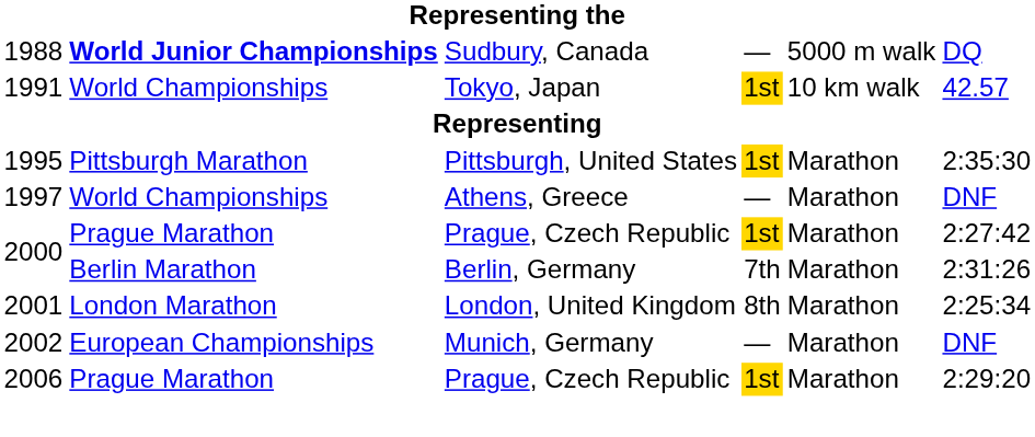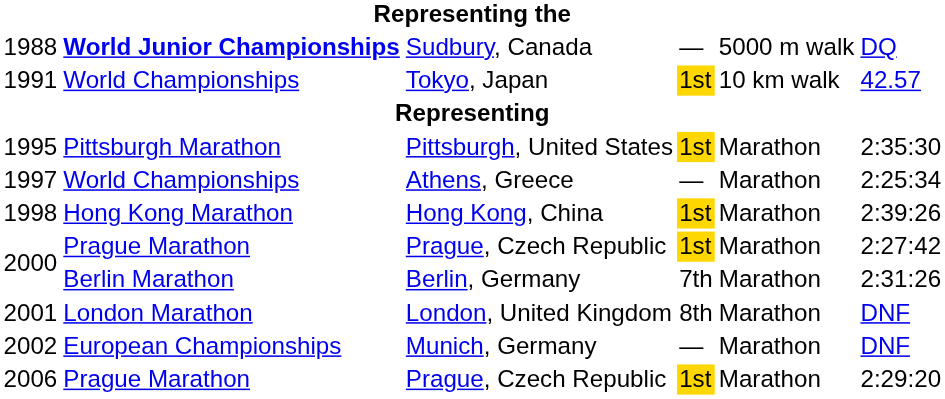Athens, Greece | column 6: DNF -> 2:25:34
+ row: 1998 | Hong Kong Marathon | Hong Kong, China | 1st | Marathon | 2:39:26
London, United Kingdom | column 6: 2:25:34 -> DNF
